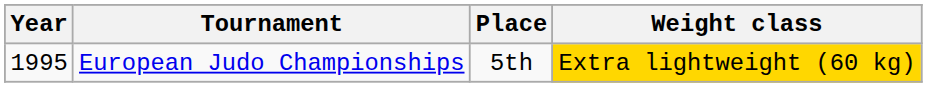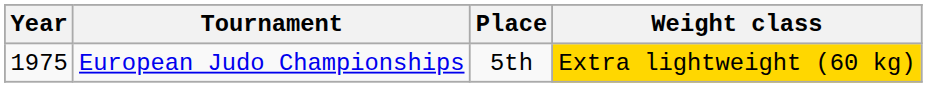European Judo Championships | Year: 1995 -> 1975
